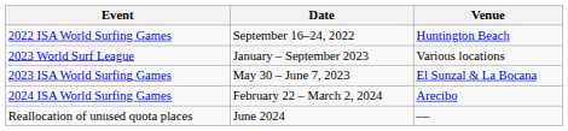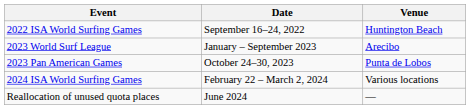2023 World Surf League | Venue: Various locations -> Arecibo
- row: 2023 ISA World Surfing Games | May 30 – June 7, 2023 | El Sunzal & La Bocana
+ row: 2023 Pan American Games | October 24–30, 2023 | Punta de Lobos
2024 ISA World Surfing Games | Venue: Arecibo -> Various locations
